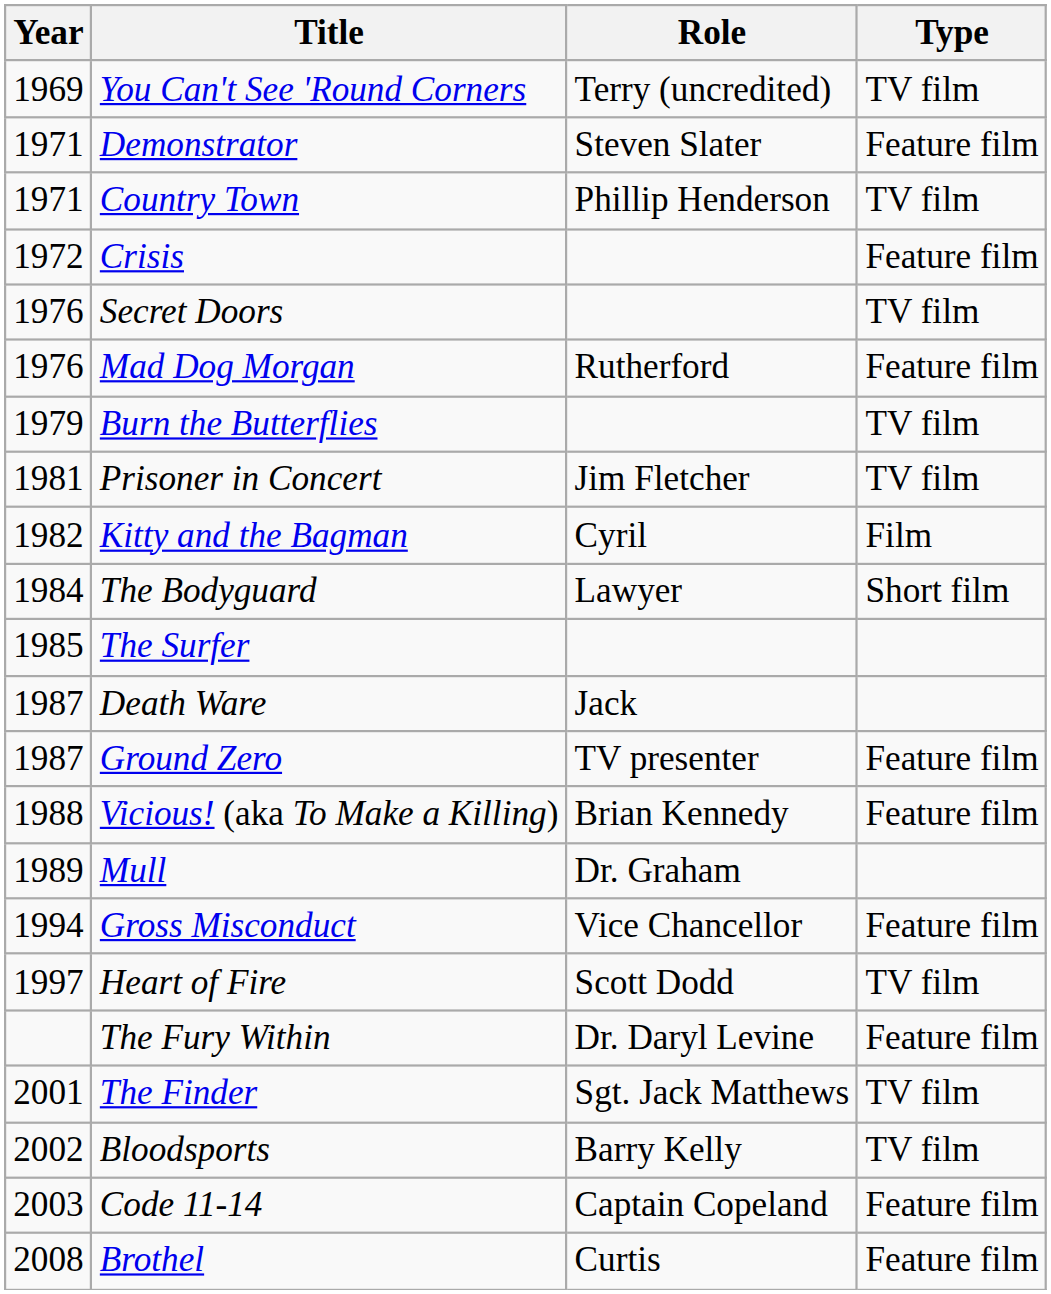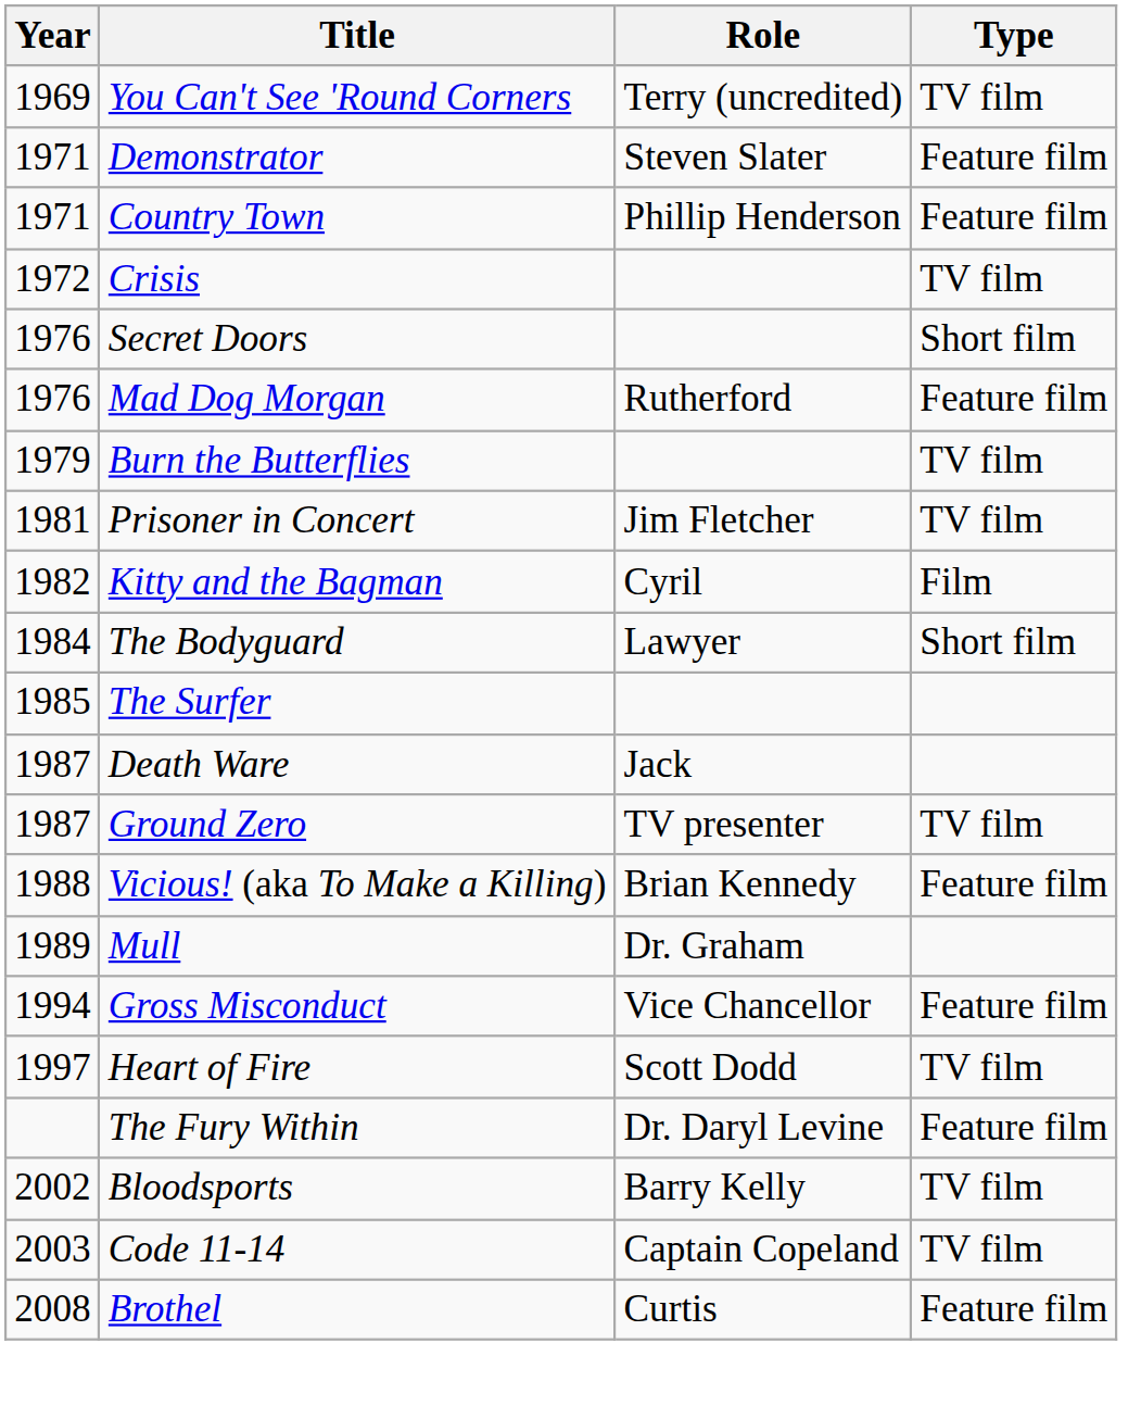Country Town | Type: TV film -> Feature film
Crisis | Type: Feature film -> TV film
Secret Doors | Type: TV film -> Short film
Ground Zero | Type: Feature film -> TV film
- row: 2001 | The Finder | Sgt. Jack Matthews | TV film
Code 11-14 | Type: Feature film -> TV film
